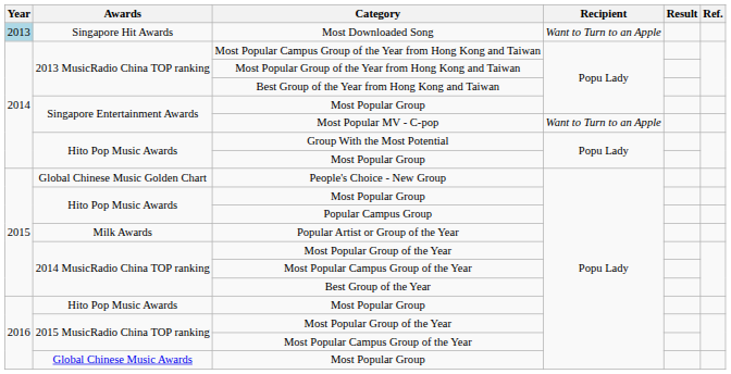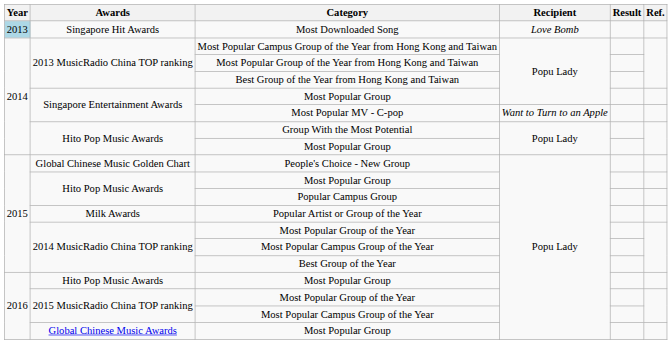Most Downloaded Song | Recipient: Want to Turn to an Apple -> Love Bomb
